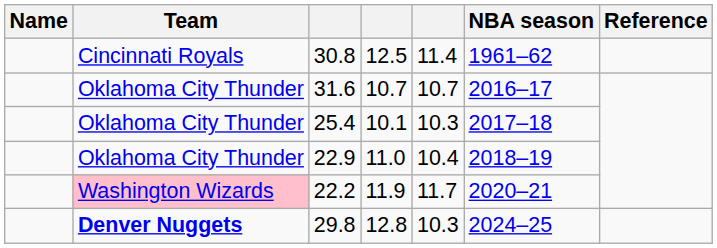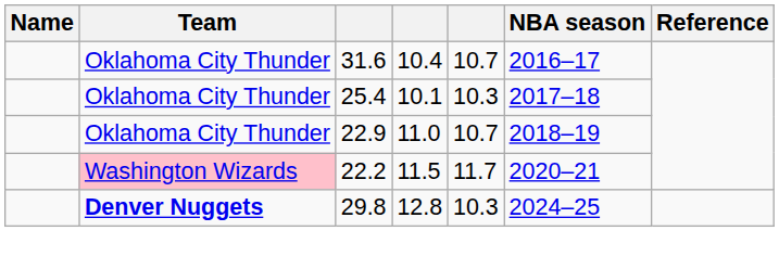- row: Cincinnati Royals | 30.8 | 12.5 | 11.4 | 1961–62
31.6 | column 4: 10.7 -> 10.4
22.9 | column 5: 10.4 -> 10.7
22.2 | column 4: 11.9 -> 11.5
